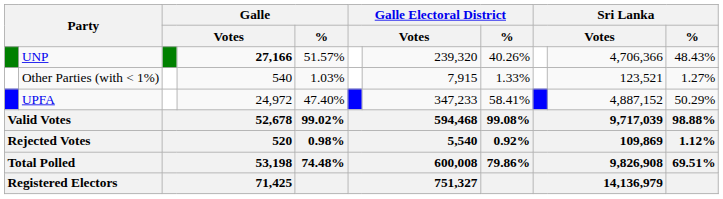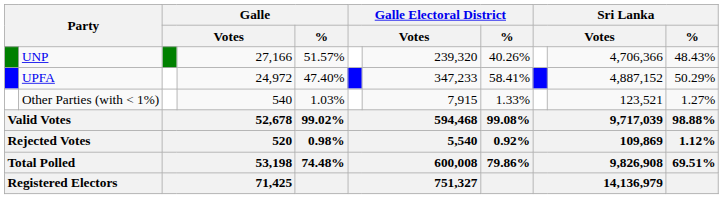UNP | column 4: bold -> normal
rows swapped: UPFA <-> Other Parties (with < 1%)
